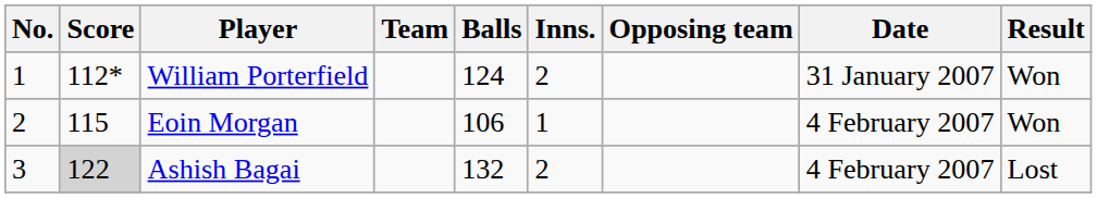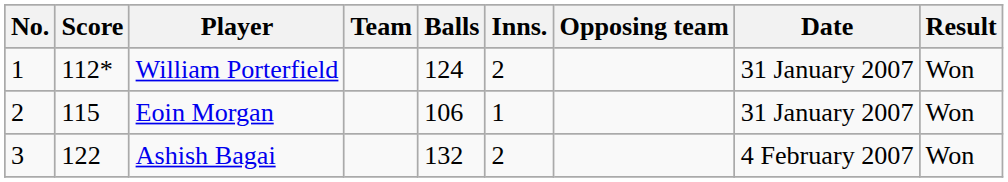Eoin Morgan | Date: 4 February 2007 -> 31 January 2007
Ashish Bagai | Score: lightgrey background -> no background
Ashish Bagai | Result: Lost -> Won
